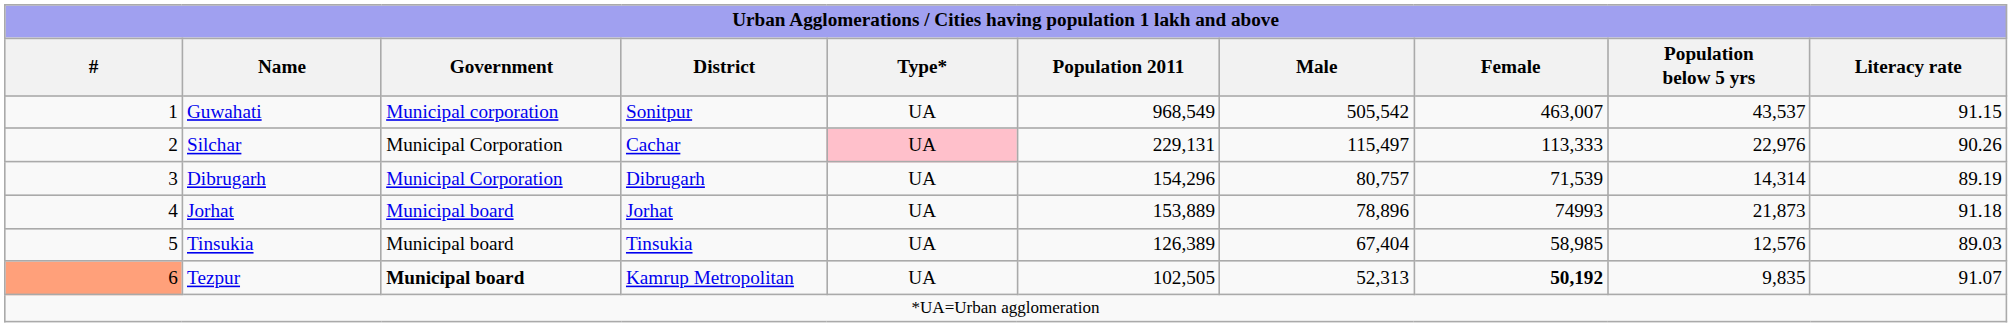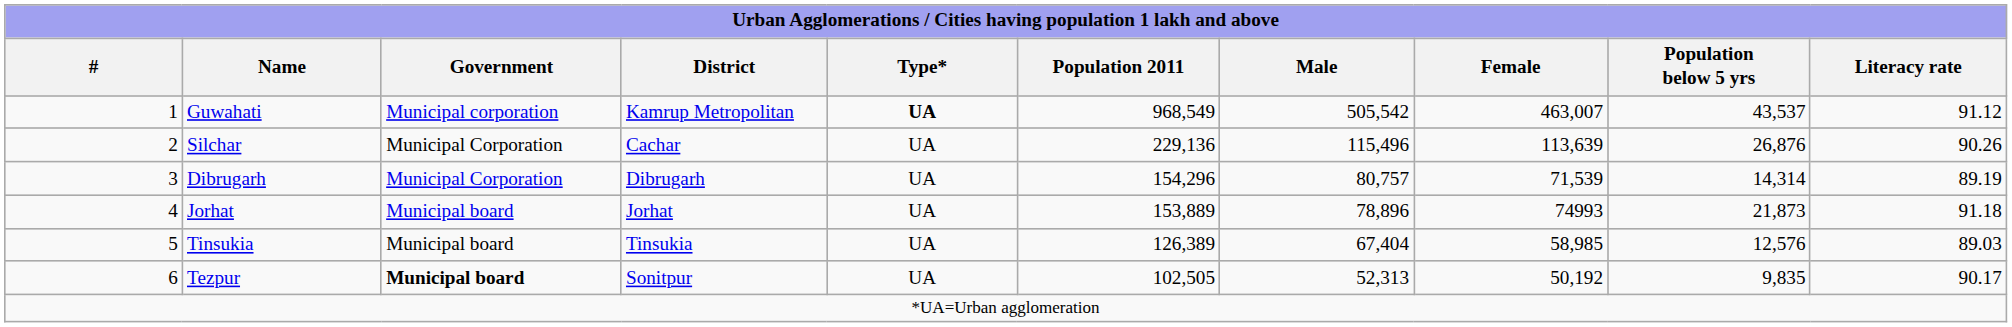Guwahati | column 4: Sonitpur -> Kamrup Metropolitan
Guwahati | column 5: normal -> bold
Guwahati | column 10: 91.15 -> 91.12
Silchar | column 5: pink background -> no background
Silchar | column 6: 229,131 -> 229,136
Silchar | column 7: 115,497 -> 115,496
Silchar | column 8: 113,333 -> 113,639
Silchar | column 9: 22,976 -> 26,876
Tezpur | column 1: lightsalmon background -> no background
Tezpur | column 4: Kamrup Metropolitan -> Sonitpur
Tezpur | column 8: bold -> normal
Tezpur | column 10: 91.07 -> 90.17
